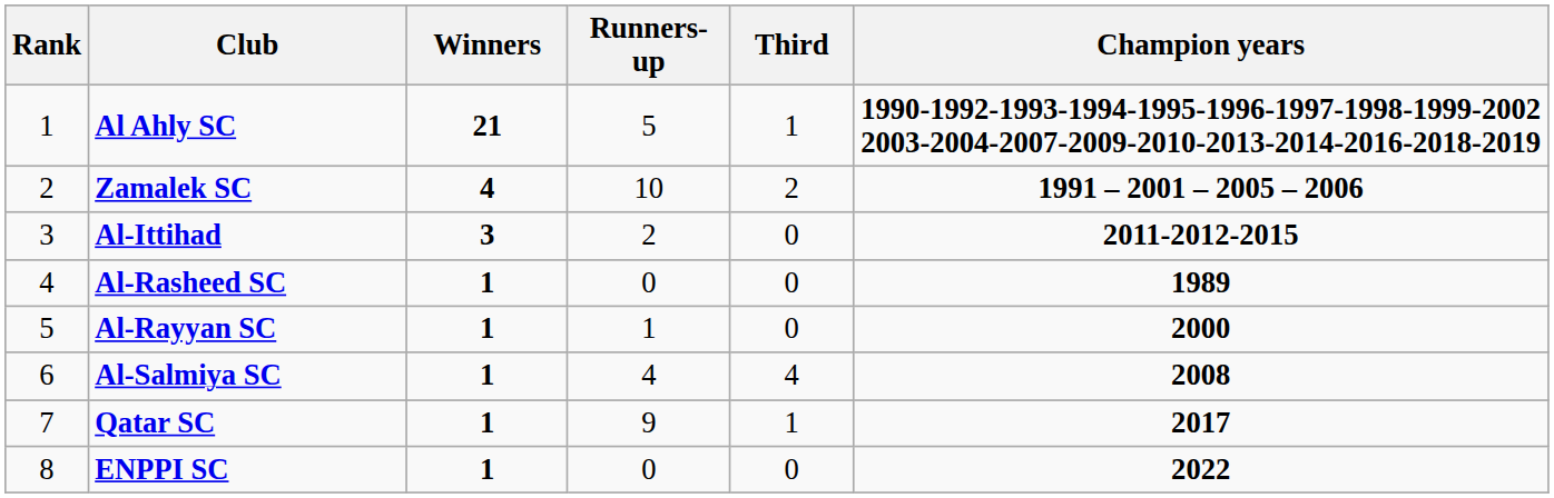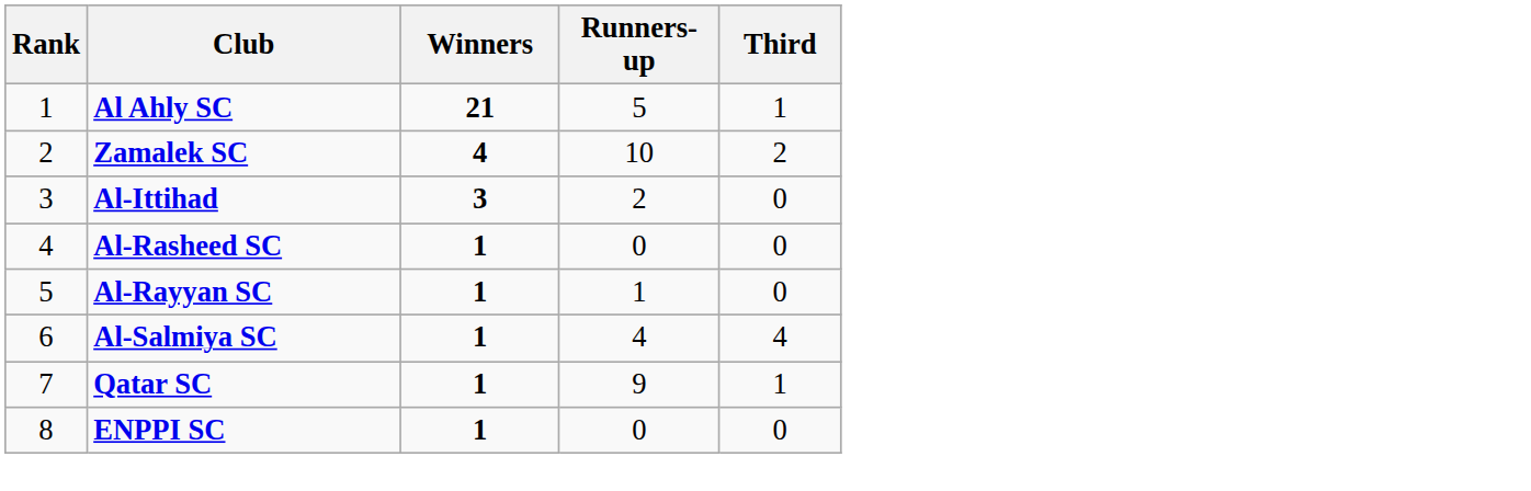- column: Champion years | 1990-1992-1993-1994-1995-1996-1997-1998-1999-2002 2003-2004-2007-2009-2010-2013-2014-2016-2018-2019 | 1991 – 2001 – 2005 – 2006 | 2011-2012-2015 | 1989 | 2000 | 2008 | 2017 | 2022
